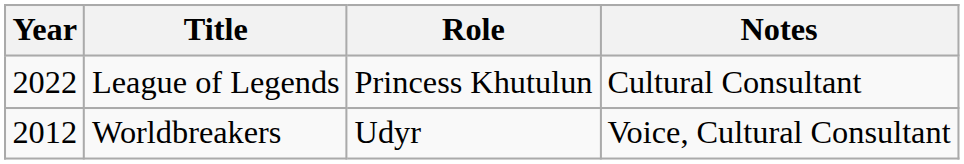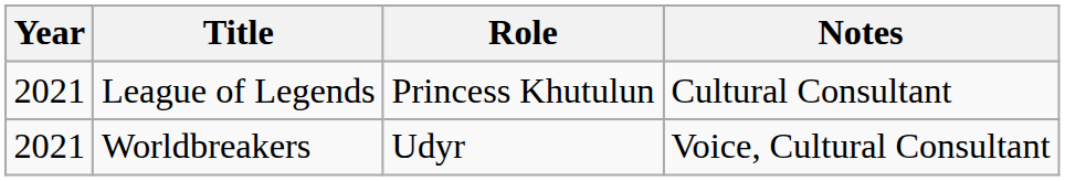League of Legends | Year: 2022 -> 2021
Worldbreakers | Year: 2012 -> 2021
